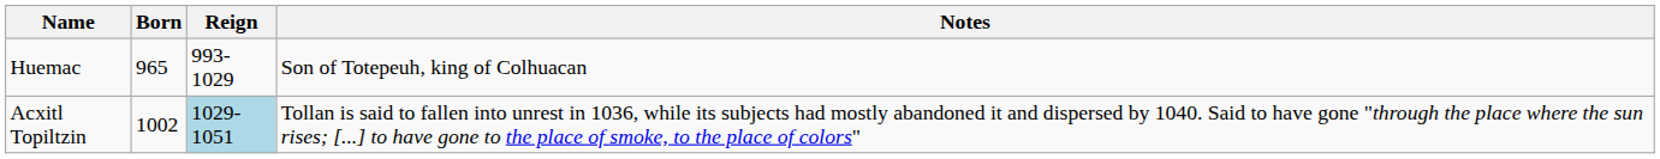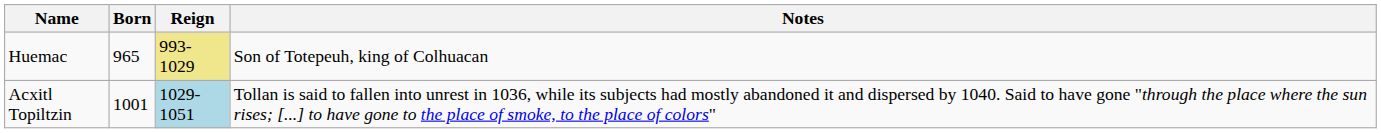Huemac | Reign: no background -> khaki background
Acxitl Topiltzin | Born: 1002 -> 1001
